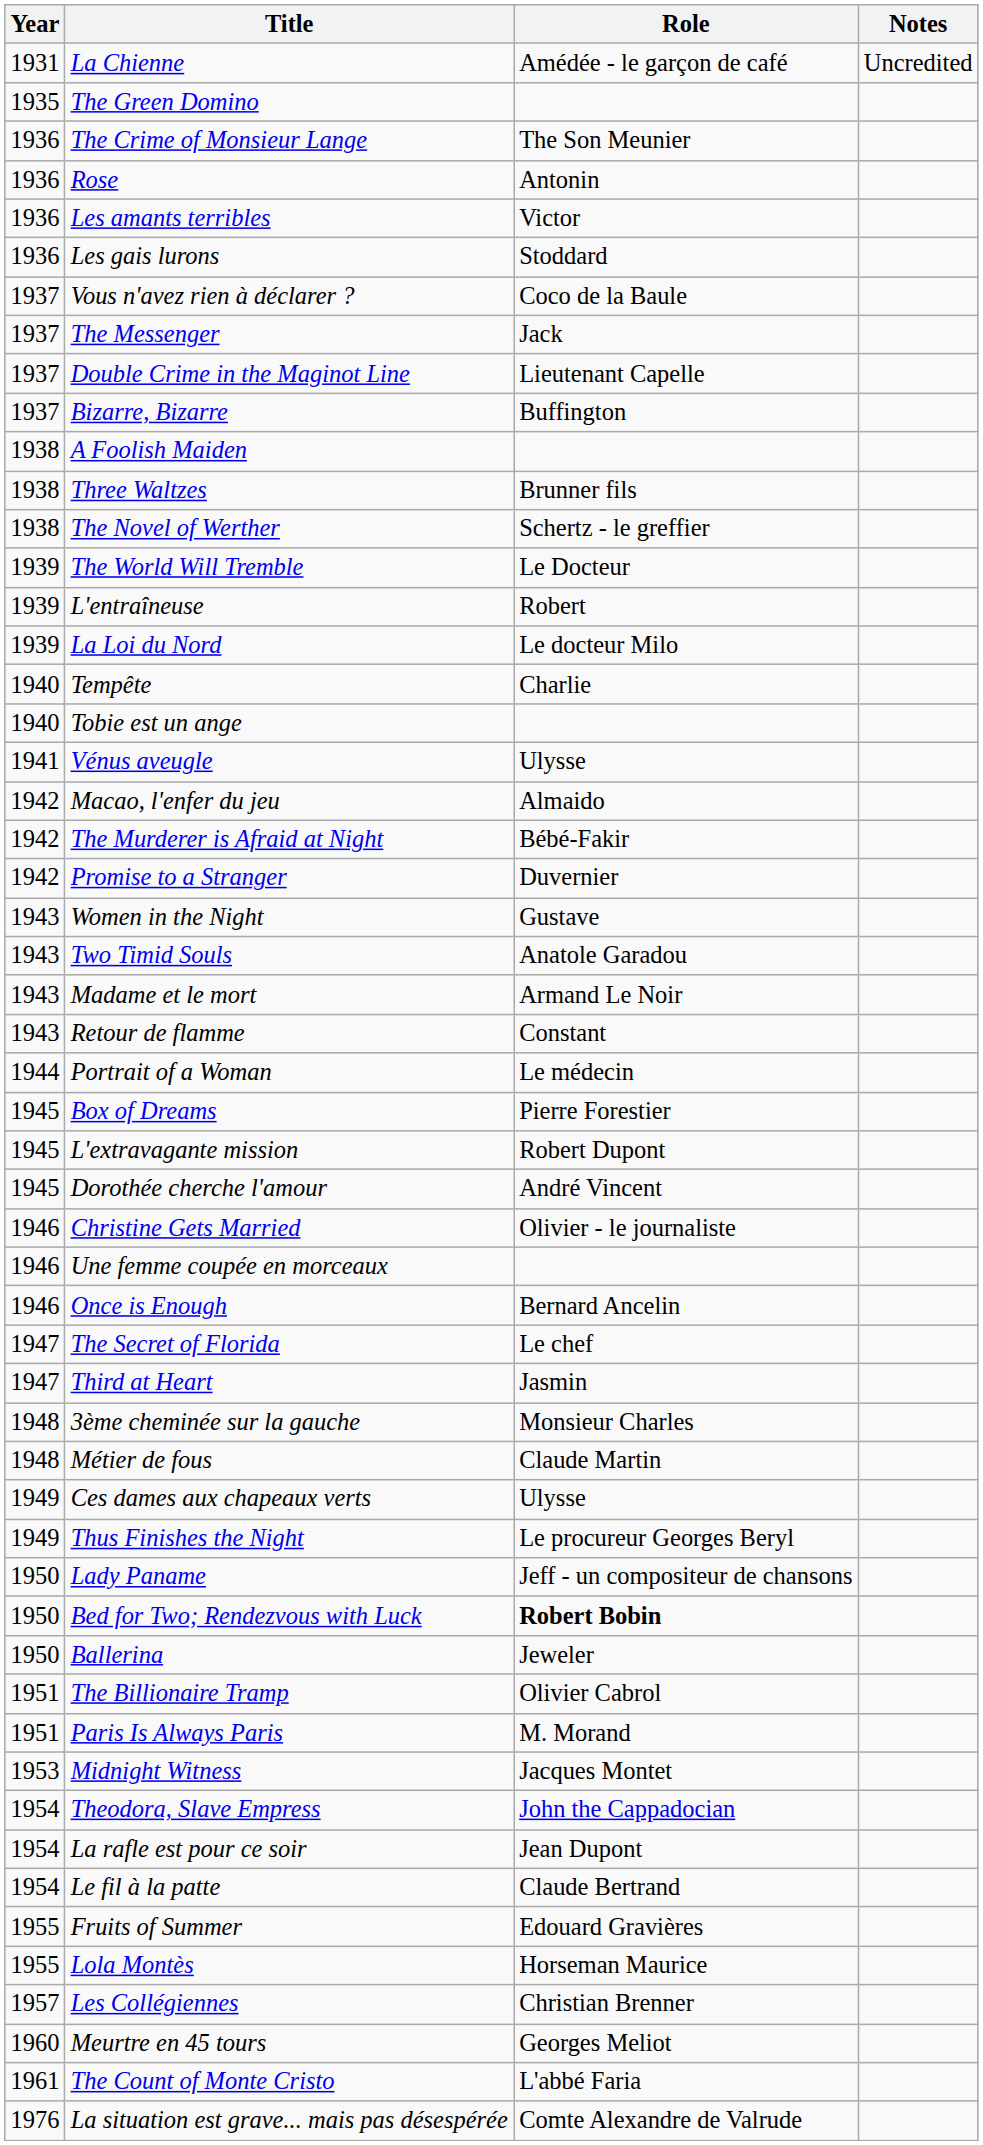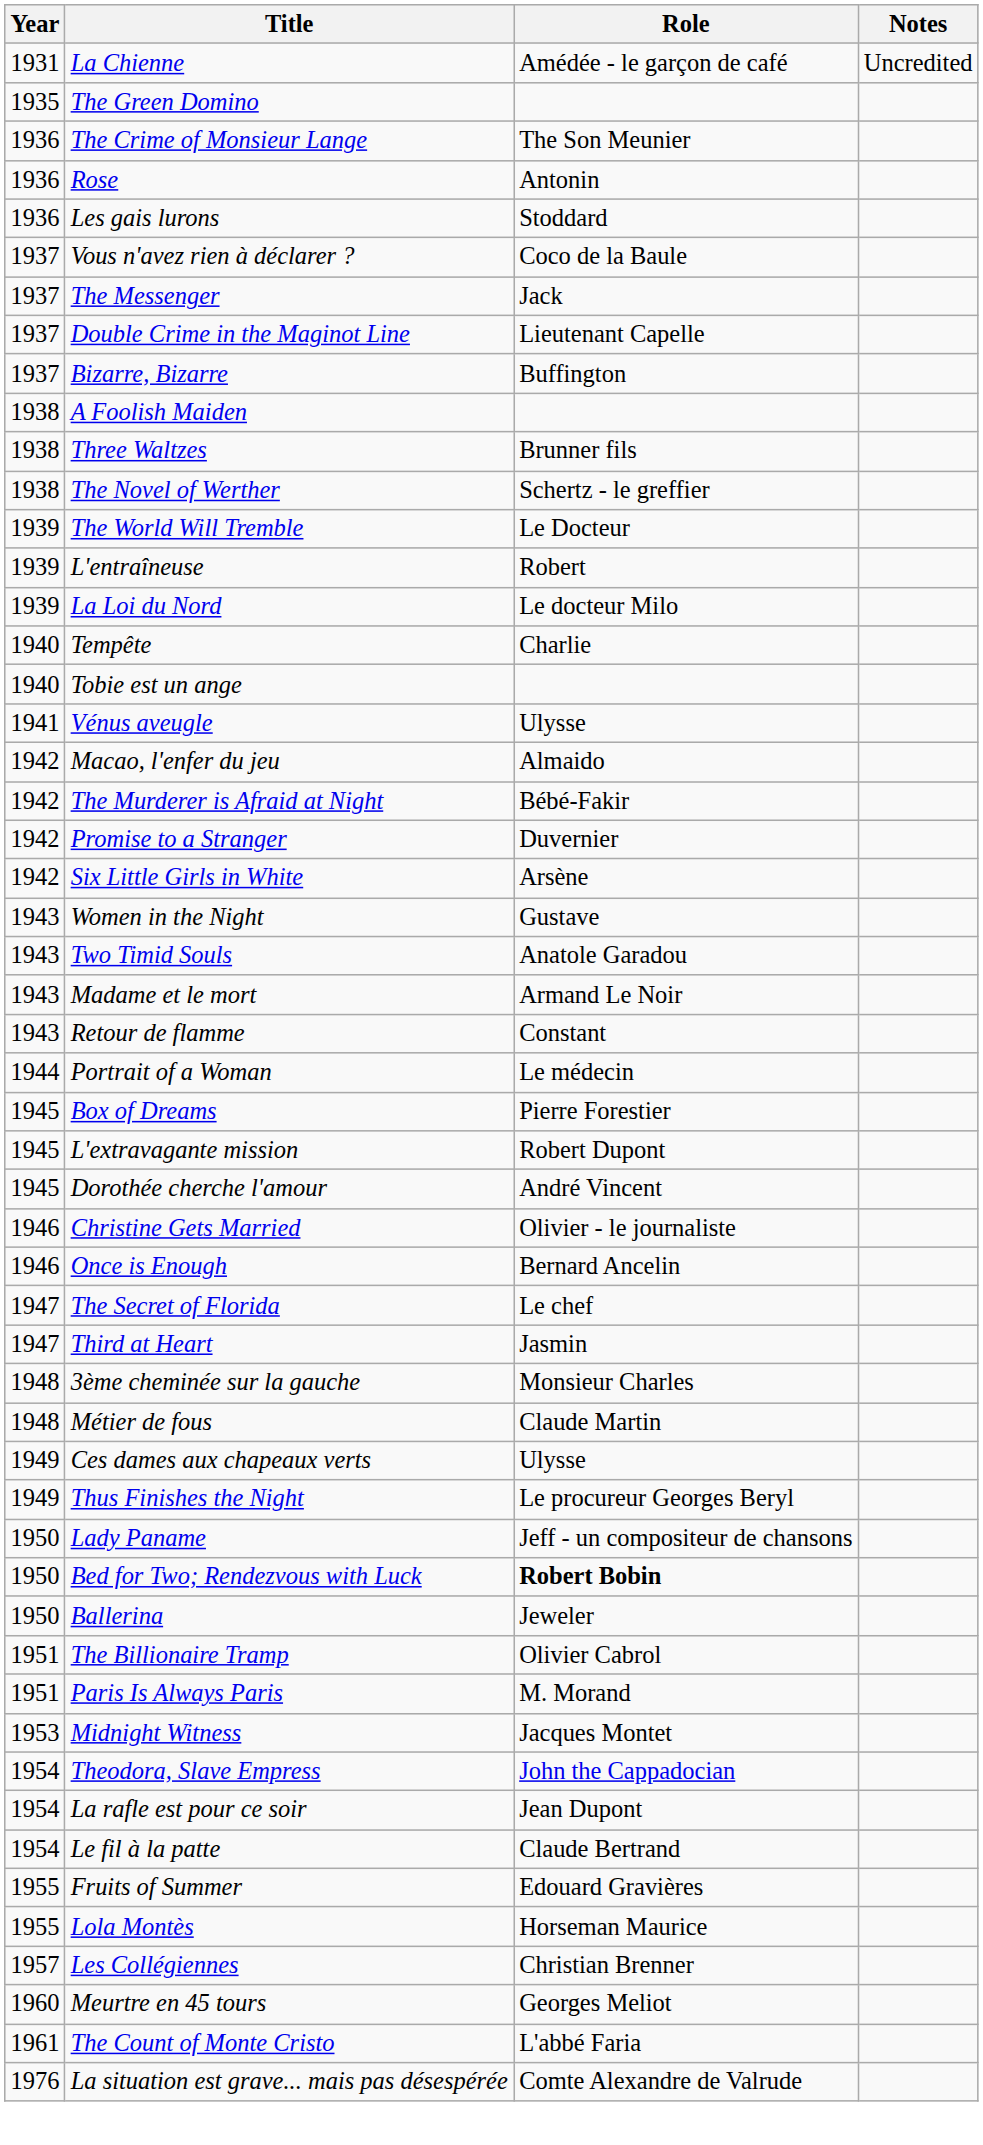- row: 1936 | Les amants terribles | Victor
+ row: 1942 | Six Little Girls in White | Arsène
- row: 1946 | Une femme coupée en morceaux
